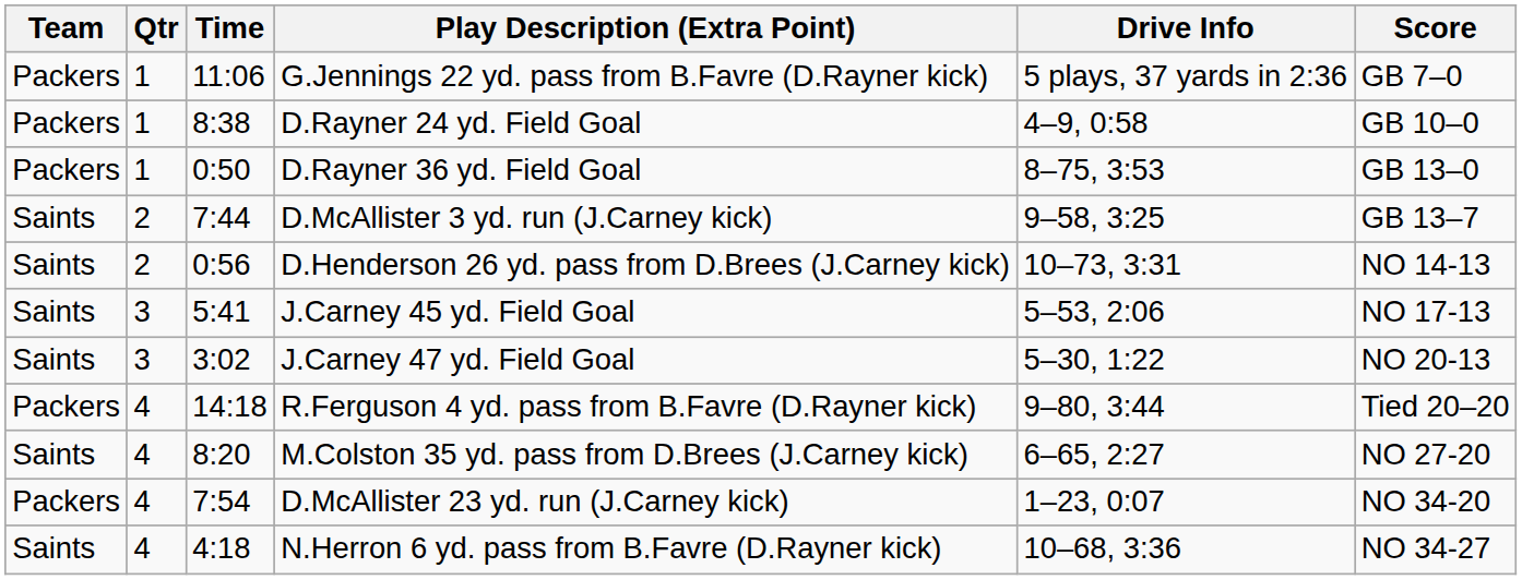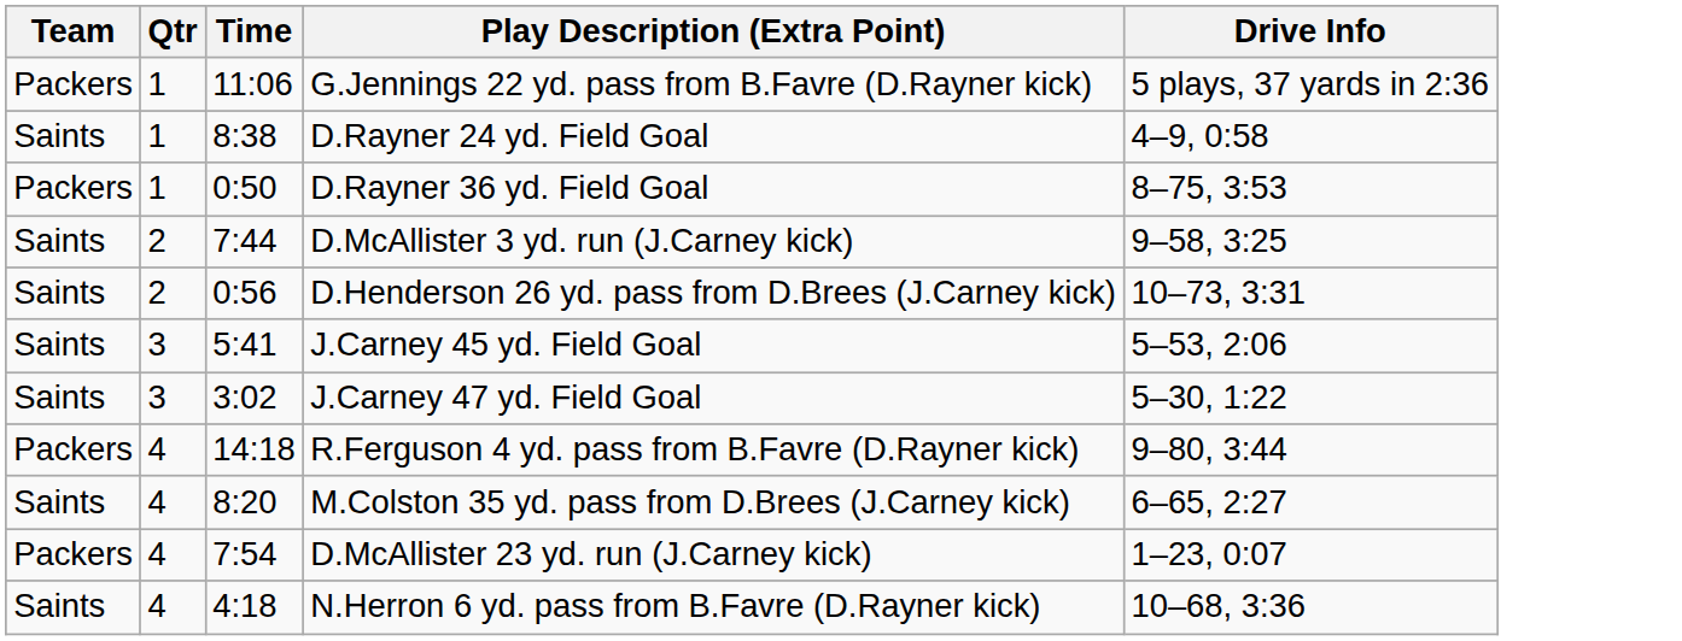- column: Score | GB 7–0 | GB 10–0 | GB 13–0 | GB 13–7 | NO 14-13 | NO 17-13 | NO 20-13 | Tied 20–20 | NO 27-20 | NO 34-20 | NO 34-27
D.Rayner 24 yd. Field Goal | Team: Packers -> Saints
